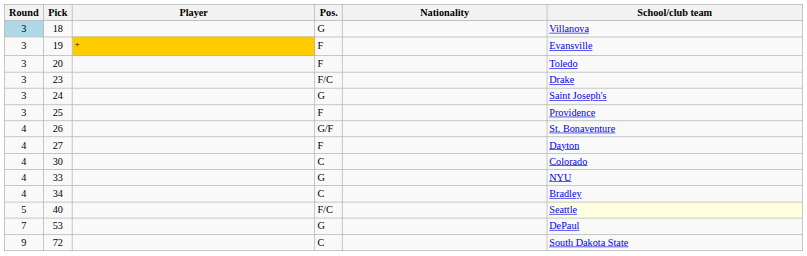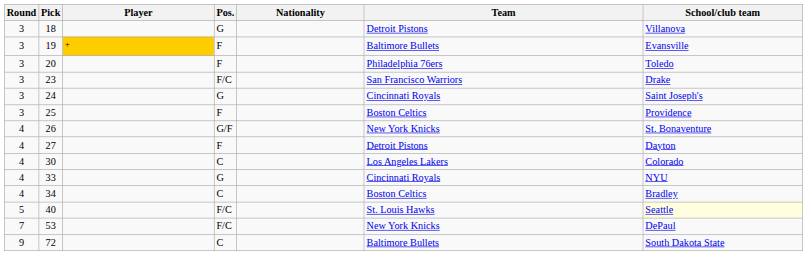+ column: Team | Detroit Pistons | Baltimore Bullets | Philadelphia 76ers | San Francisco Warriors | Cincinnati Royals | Boston Celtics | New York Knicks | Detroit Pistons | Los Angeles Lakers | Cincinnati Royals | Boston Celtics | St. Louis Hawks | New York Knicks | Baltimore Bullets
18 | Round: lightblue background -> no background
53 | Pos.: G -> F/C
